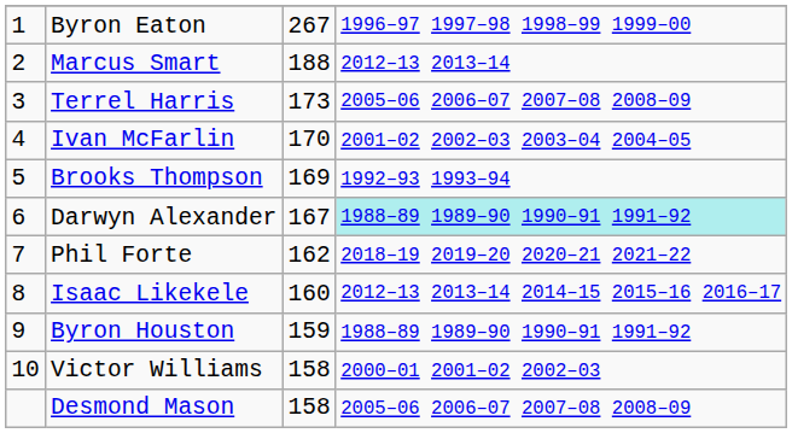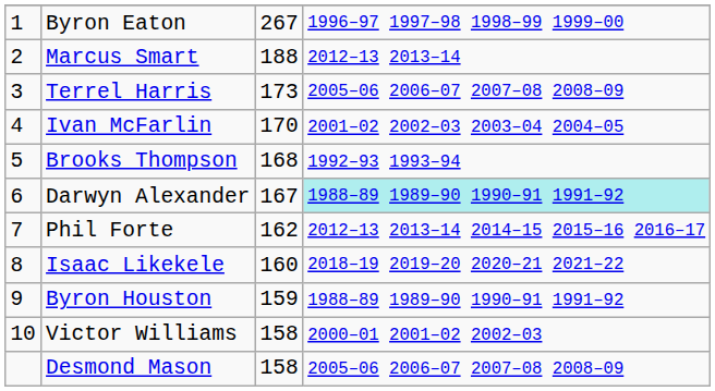Brooks Thompson | column 3: 169 -> 168
Phil Forte | column 4: 2018–19 2019–20 2020–21 2021–22 -> 2012–13 2013–14 2014–15 2015–16 2016–17
Isaac Likekele | column 4: 2012–13 2013–14 2014–15 2015–16 2016–17 -> 2018–19 2019–20 2020–21 2021–22
